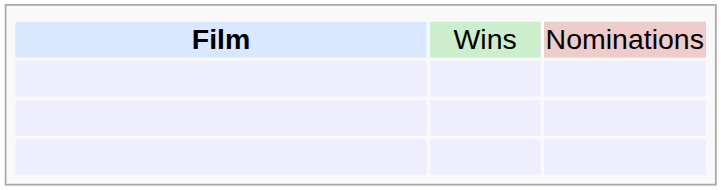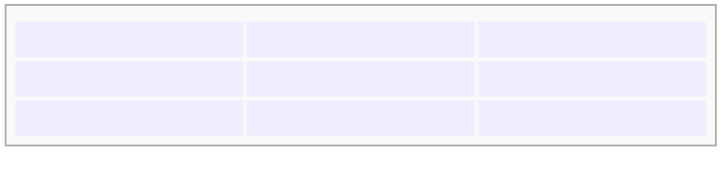- row: Film | Wins | Nominations
